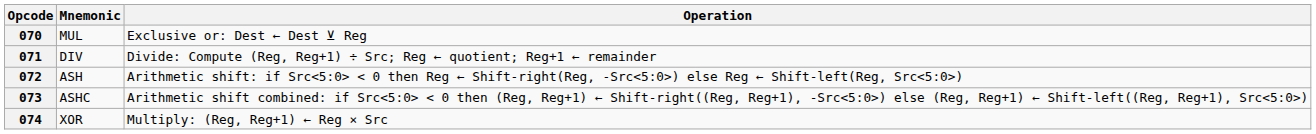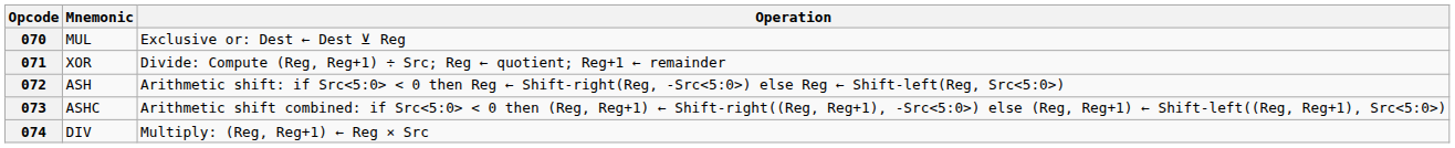071 | Mnemonic: DIV -> XOR
074 | Mnemonic: XOR -> DIV
